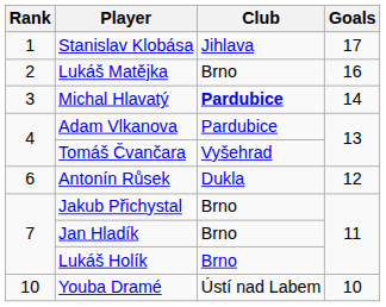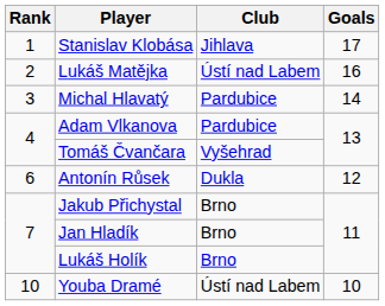Lukáš Matějka | Club: Brno -> Ústí nad Labem
Michal Hlavatý | Club: bold -> normal
